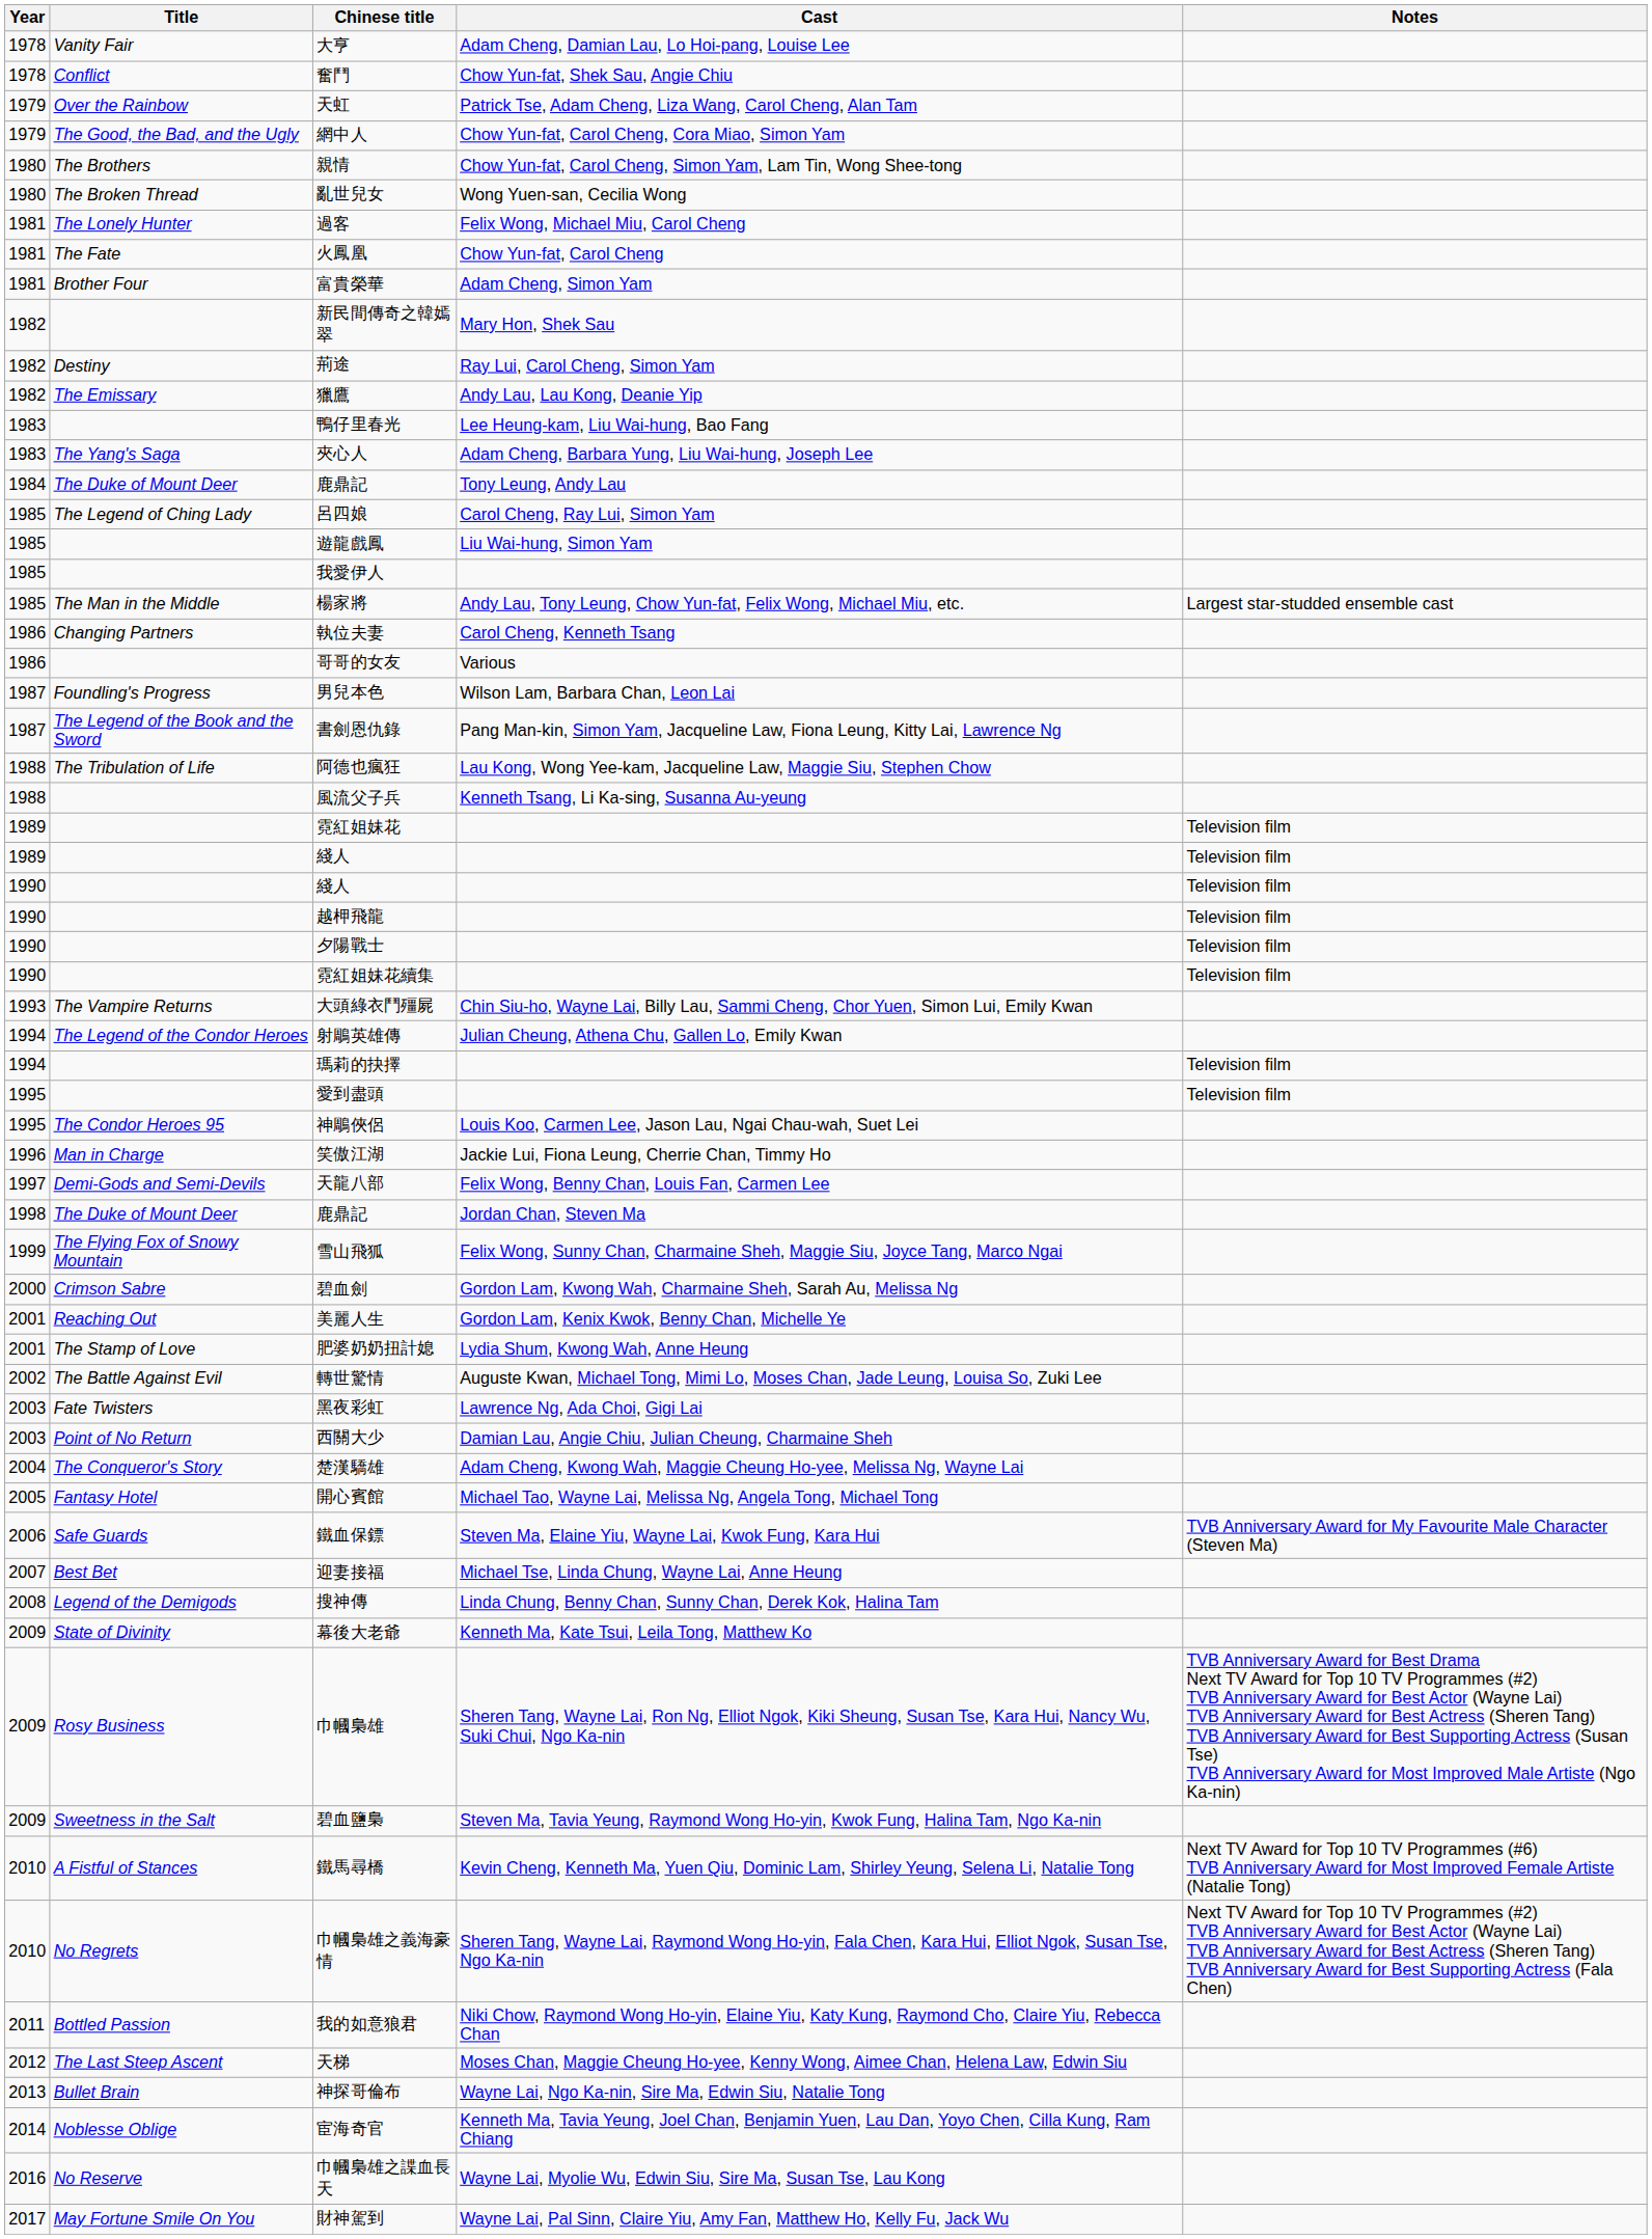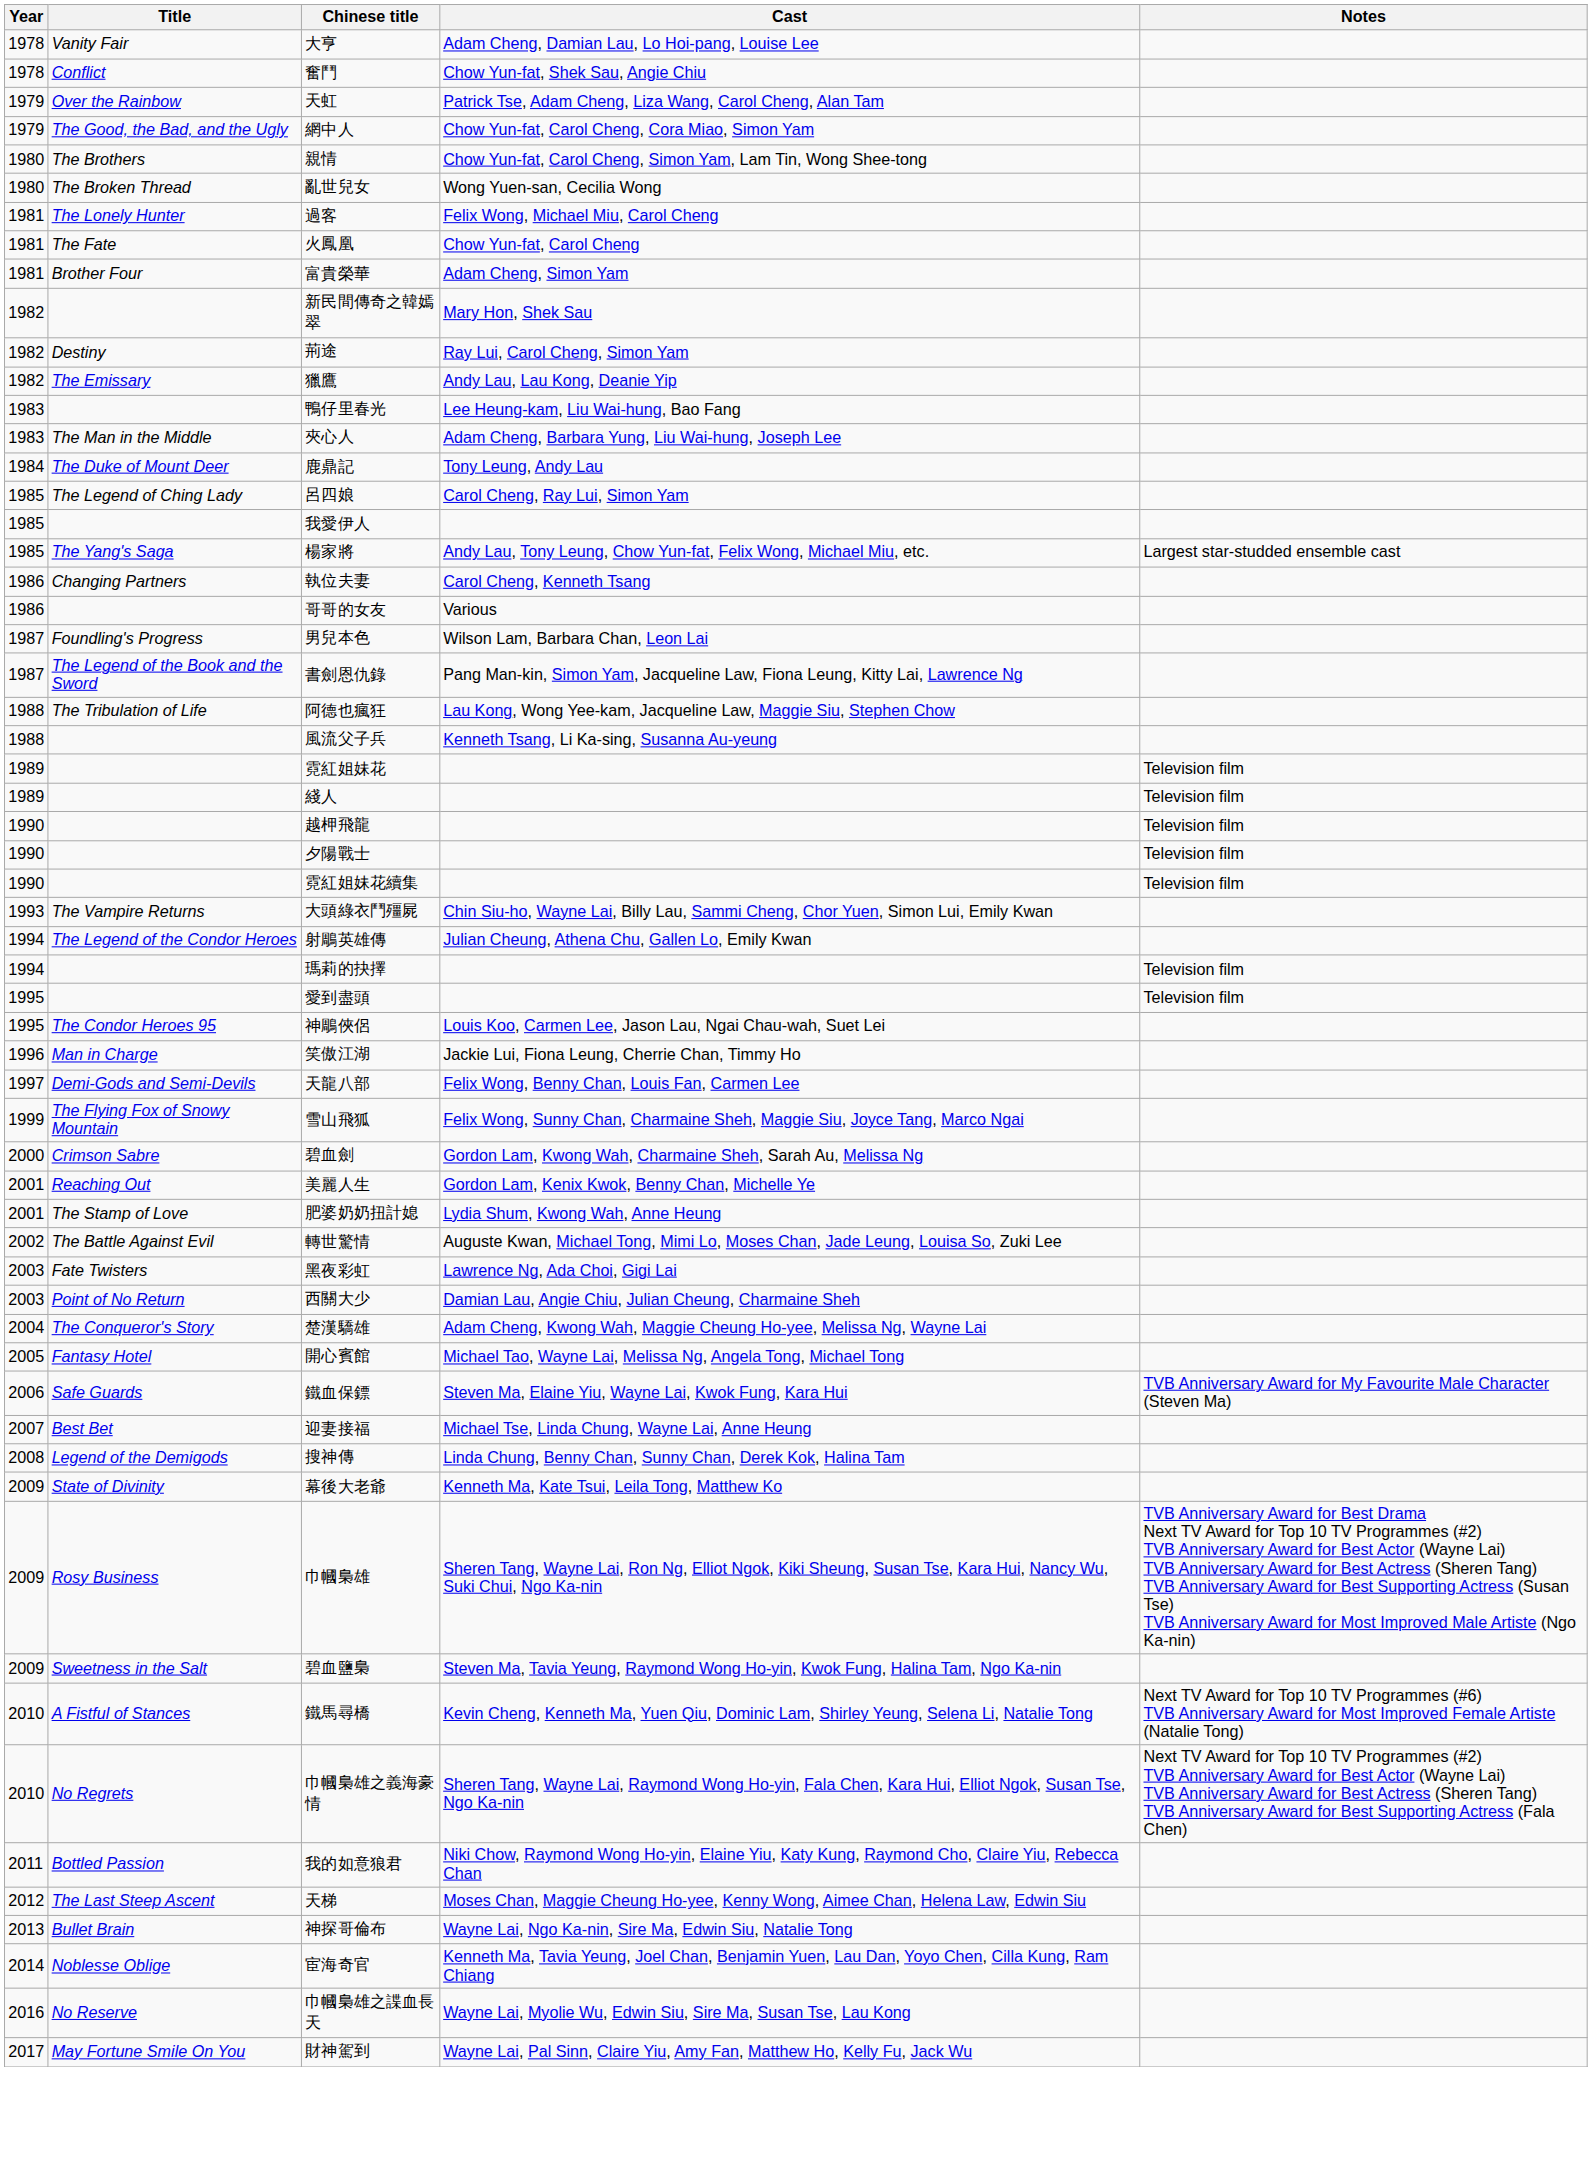夾心人 | Title: The Yang's Saga -> The Man in the Middle
- row: 1985 | 遊龍戲鳳 | Liu Wai-hung, Simon Yam
楊家將 | Title: The Man in the Middle -> The Yang's Saga
- row: 1990 | 綫人 | Television film
- row: 1998 | The Duke of Mount Deer | 鹿鼎記 | Jordan Chan, Steven Ma
